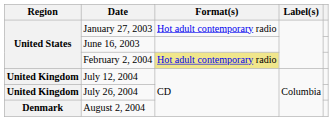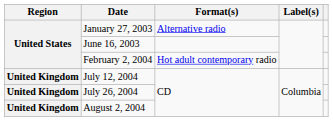January 27, 2003 | Format(s): Hot adult contemporary radio -> Alternative radio
February 2, 2004 | Format(s): khaki background -> no background
August 2, 2004 | Region: Denmark -> United Kingdom
